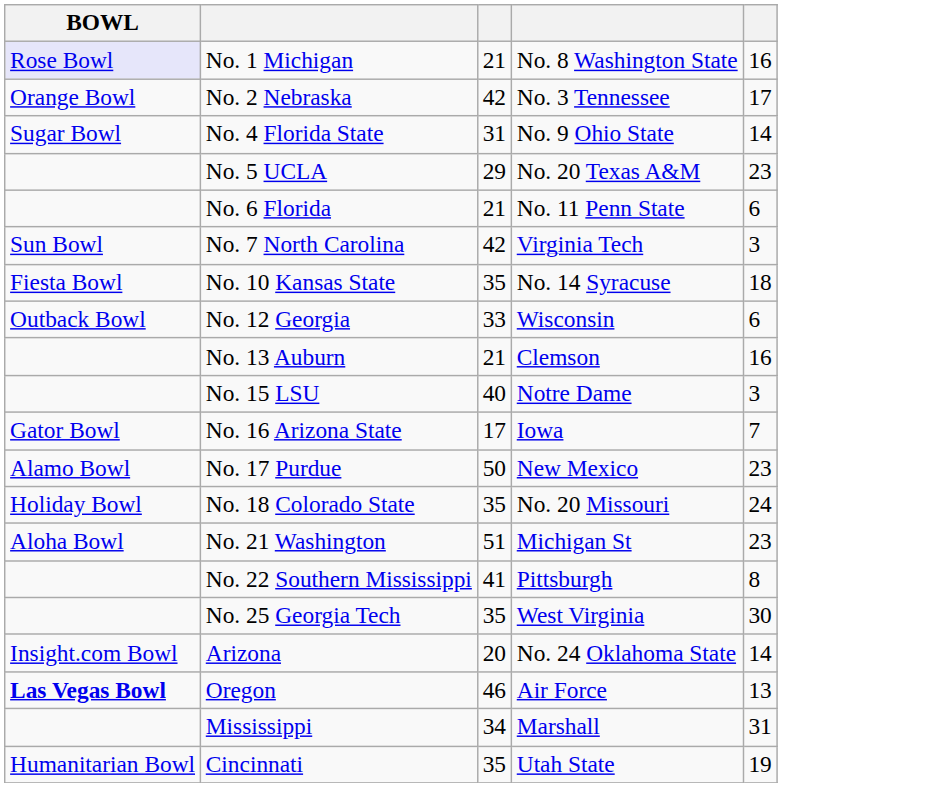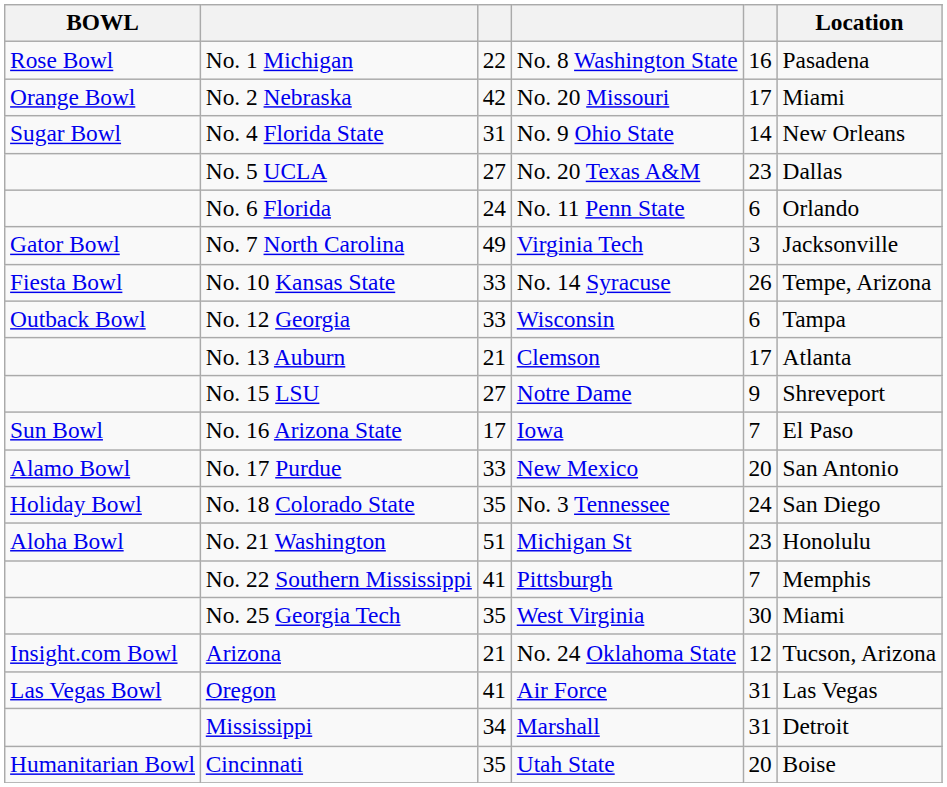+ column: Location | Pasadena | Miami | New Orleans | Dallas | Orlando | Jacksonville | Tempe, Arizona | Tampa | Atlanta | Shreveport | El Paso | San Antonio | San Diego | Honolulu | Memphis | Miami | Tucson, Arizona | Las Vegas | Detroit | Boise
No. 1 Michigan | BOWL: lavender background -> no background
No. 1 Michigan | column 3: 21 -> 22
No. 2 Nebraska | column 4: No. 3 Tennessee -> No. 20 Missouri
No. 5 UCLA | column 3: 29 -> 27
No. 6 Florida | column 3: 21 -> 24
No. 7 North Carolina | BOWL: Sun Bowl -> Gator Bowl
No. 7 North Carolina | column 3: 42 -> 49
No. 10 Kansas State | column 3: 35 -> 33
No. 10 Kansas State | column 5: 18 -> 26
No. 13 Auburn | column 5: 16 -> 17
No. 15 LSU | column 3: 40 -> 27
No. 15 LSU | column 5: 3 -> 9
No. 16 Arizona State | BOWL: Gator Bowl -> Sun Bowl
No. 17 Purdue | column 3: 50 -> 33
No. 17 Purdue | column 5: 23 -> 20
No. 18 Colorado State | column 4: No. 20 Missouri -> No. 3 Tennessee
No. 22 Southern Mississippi | column 5: 8 -> 7
Arizona | column 3: 20 -> 21
Arizona | column 5: 14 -> 12
Oregon | BOWL: bold -> normal
Oregon | column 3: 46 -> 41
Oregon | column 5: 13 -> 31
Cincinnati | column 5: 19 -> 20
